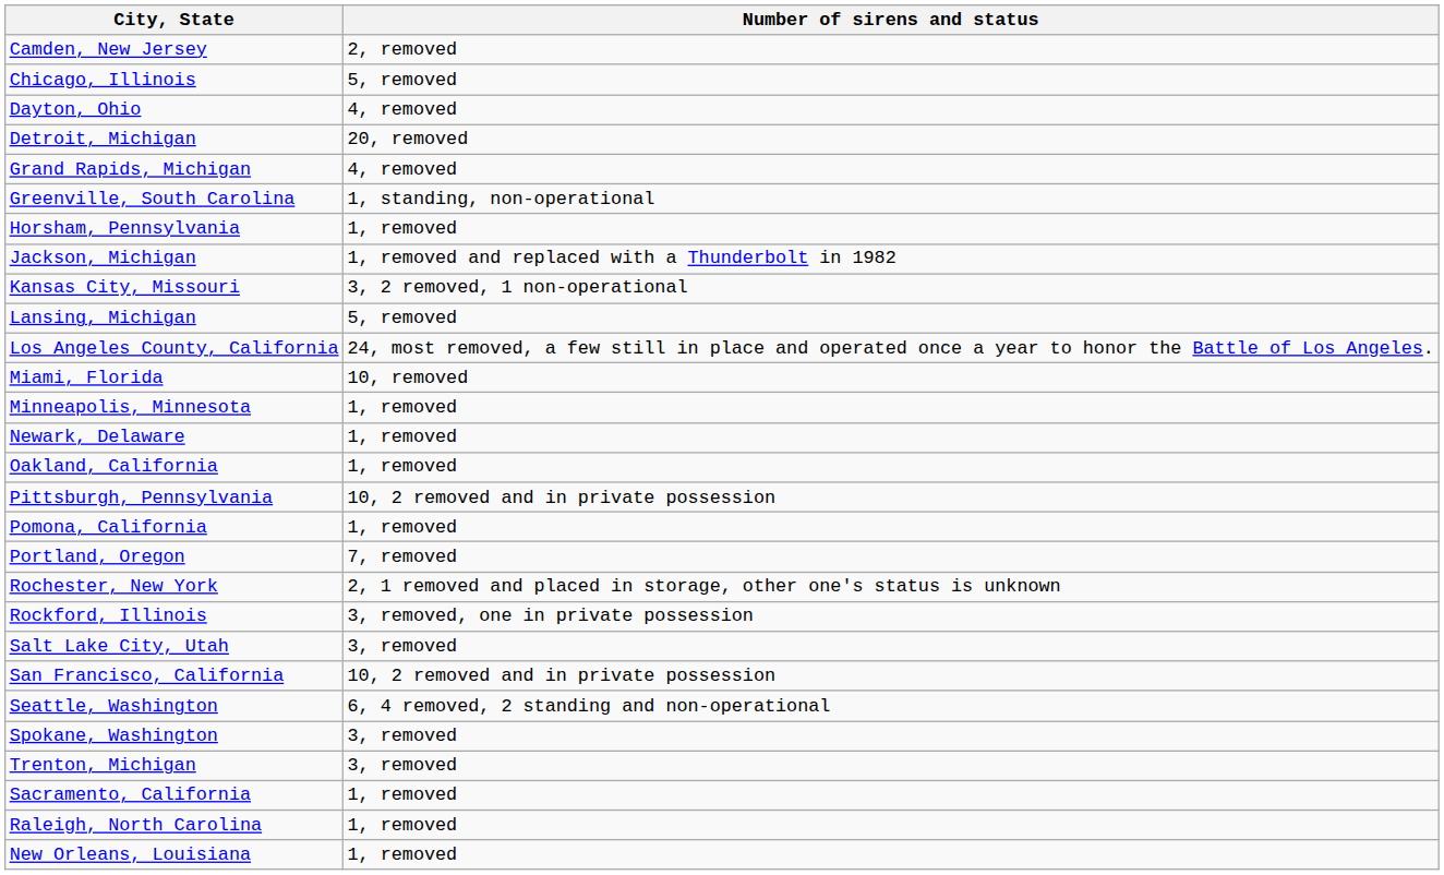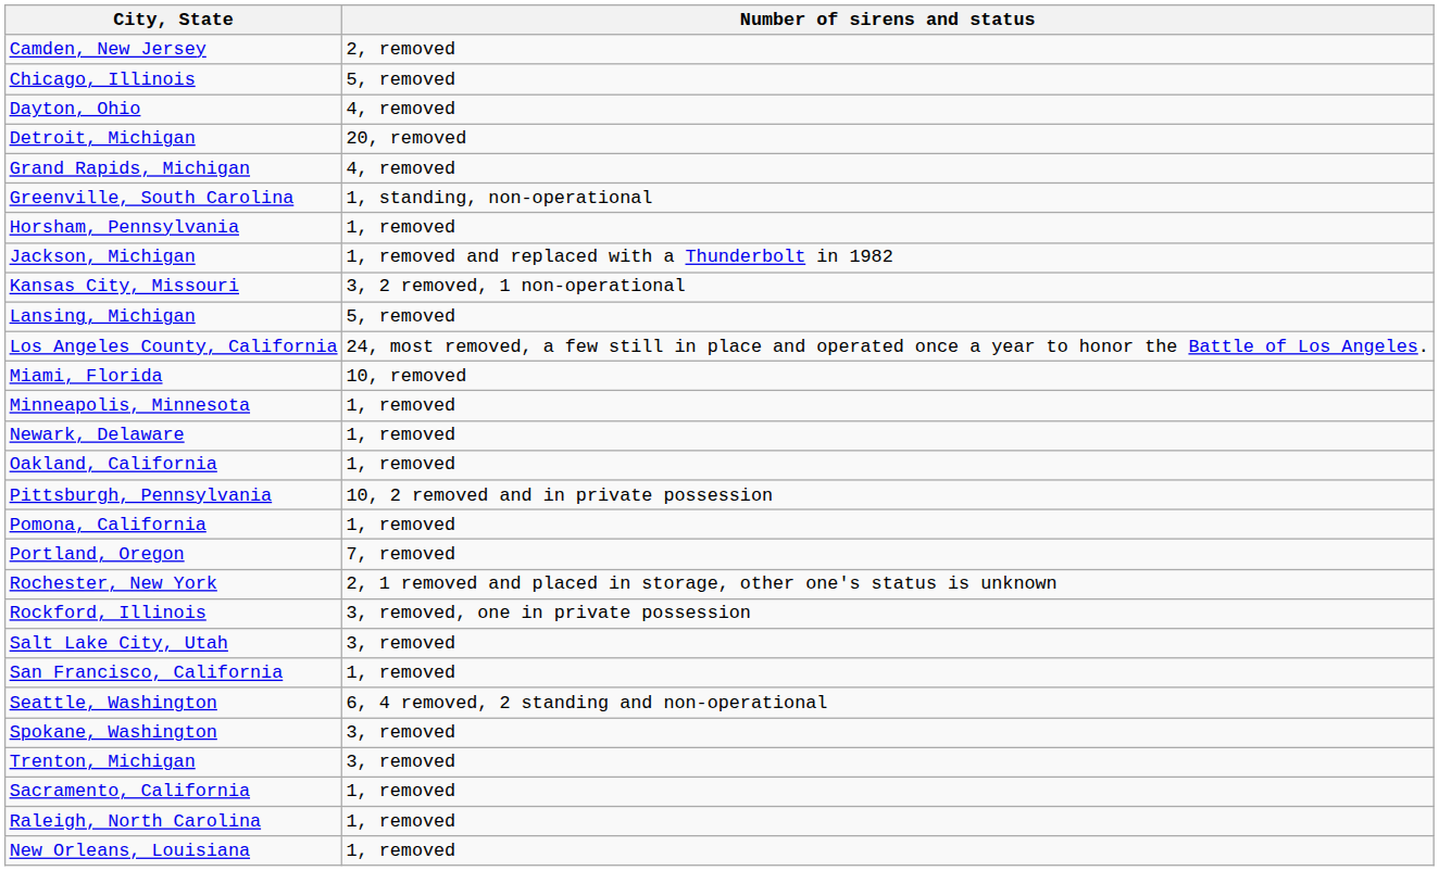San Francisco, California | Number of sirens and status: 10, 2 removed and in private possession -> 1, removed
